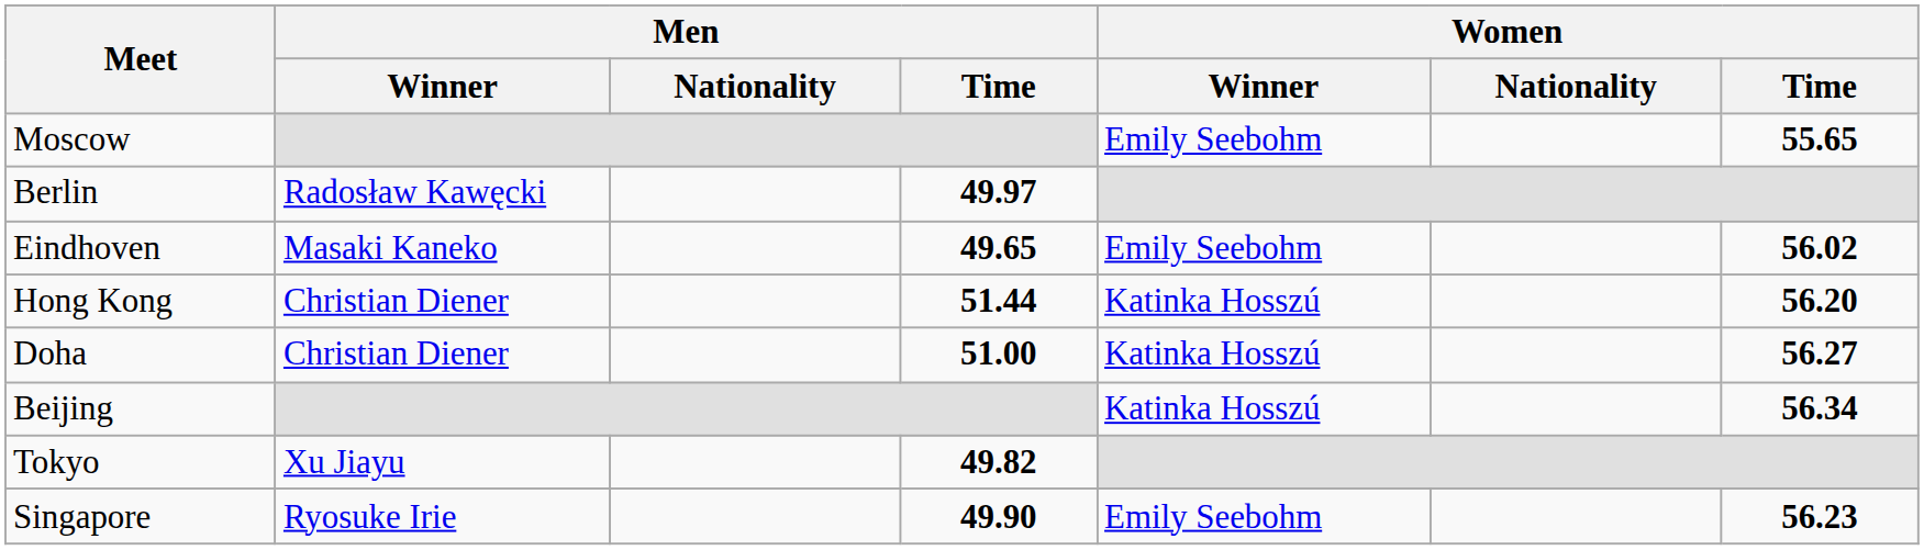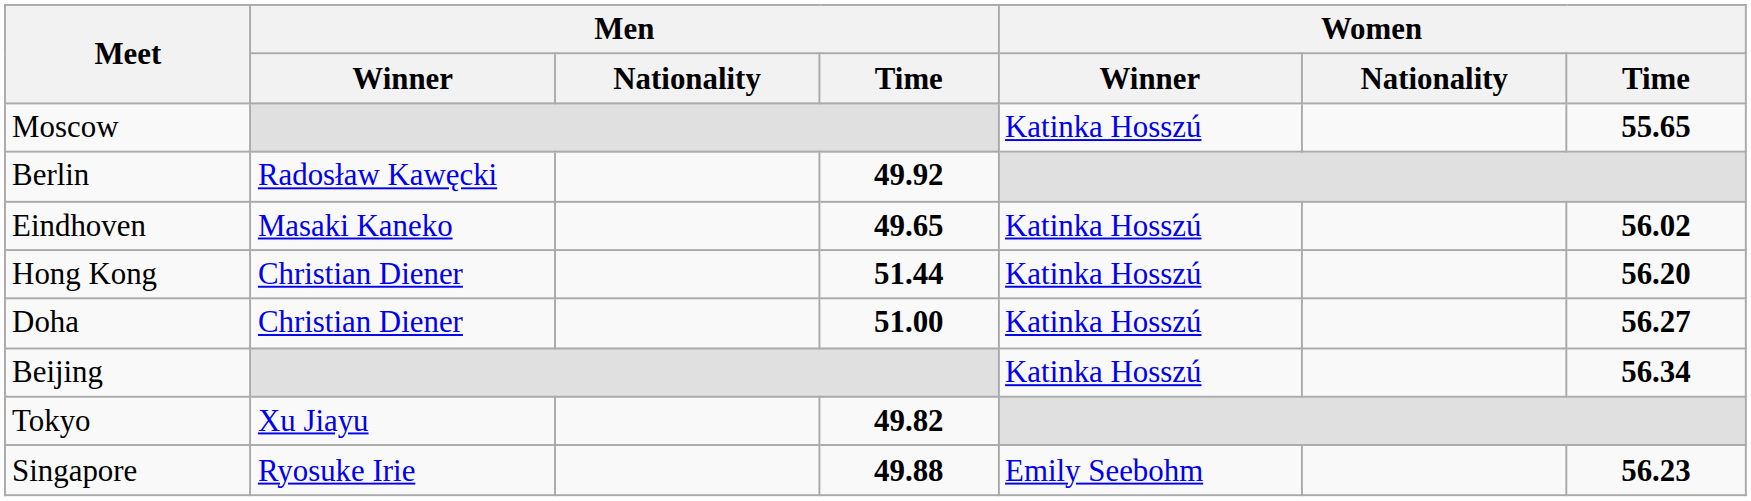Moscow | Women / Winner: Emily Seebohm -> Katinka Hosszú
Berlin | Men / Time: 49.97 -> 49.92
Eindhoven | Women / Winner: Emily Seebohm -> Katinka Hosszú
Singapore | Men / Time: 49.90 -> 49.88
